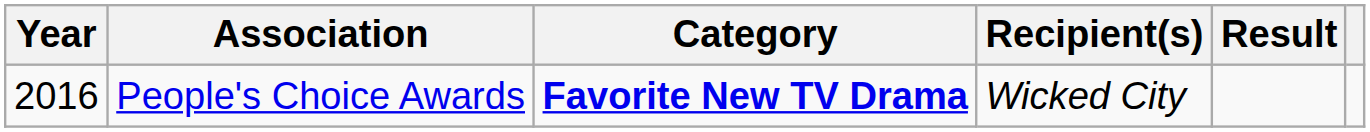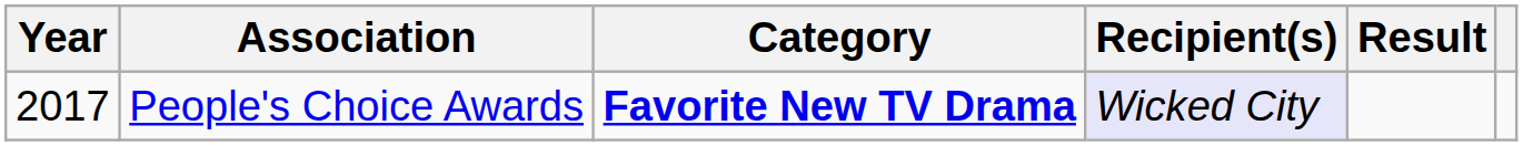People's Choice Awards | Year: 2016 -> 2017
People's Choice Awards | Recipient(s): no background -> lavender background
